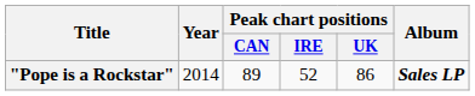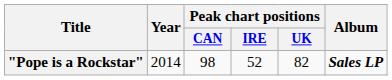"Pope is a Rockstar" | Peak chart positions / CAN: 89 -> 98
"Pope is a Rockstar" | Peak chart positions / UK: 86 -> 82
